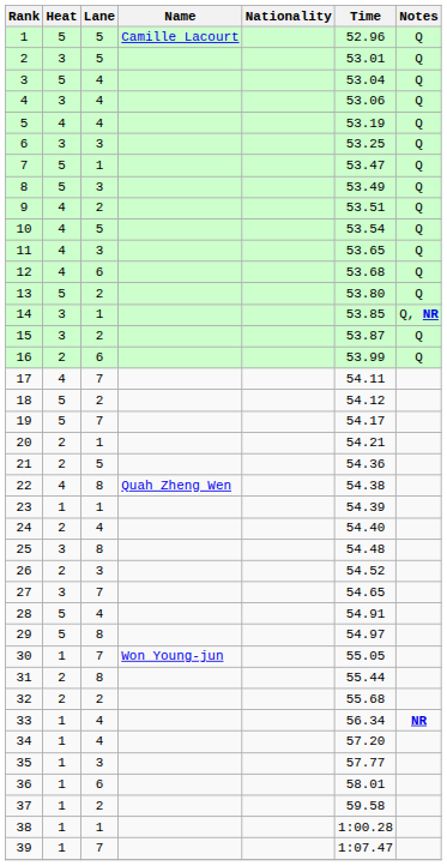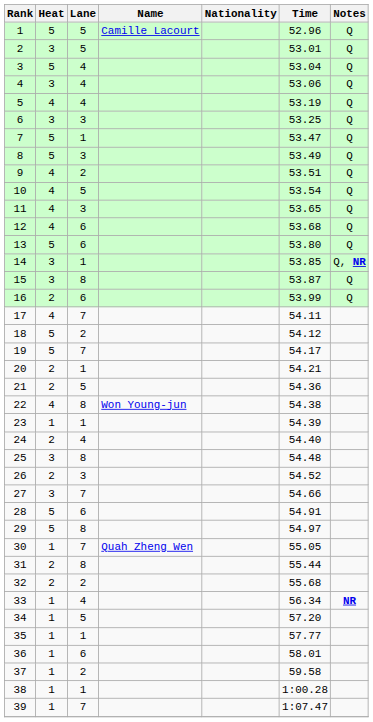13 | Lane: 2 -> 6
15 | Lane: 2 -> 8
22 | Name: Quah Zheng Wen -> Won Young-jun
27 | Time: 54.65 -> 54.66
28 | Lane: 4 -> 6
30 | Name: Won Young-jun -> Quah Zheng Wen
34 | Lane: 4 -> 5
35 | Lane: 3 -> 1
